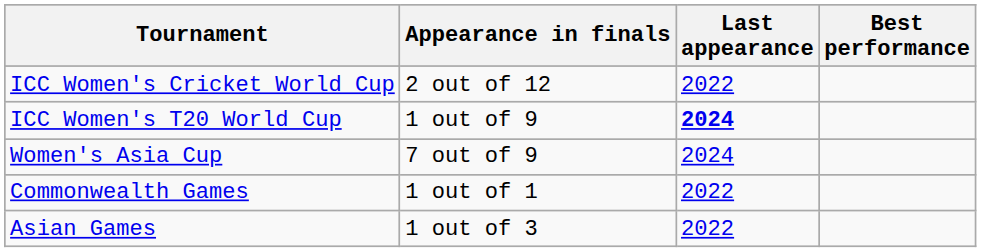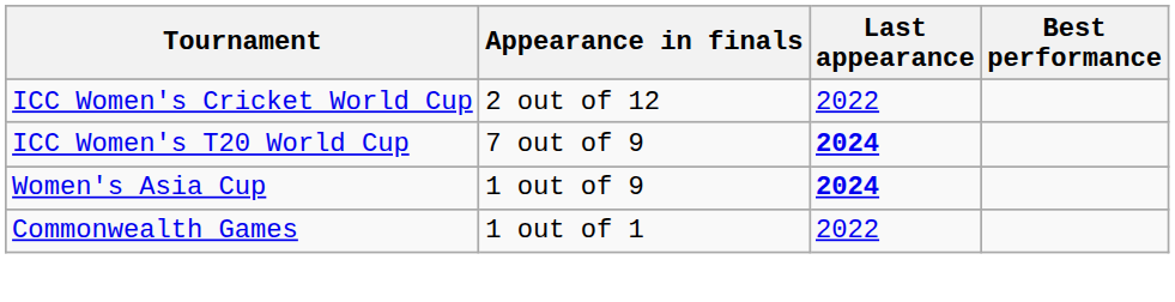ICC Women's T20 World Cup | Appearance in finals: 1 out of 9 -> 7 out of 9
Women's Asia Cup | Appearance in finals: 7 out of 9 -> 1 out of 9
Women's Asia Cup | Last appearance: normal -> bold
- row: Asian Games | 1 out of 3 | 2022
